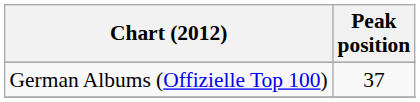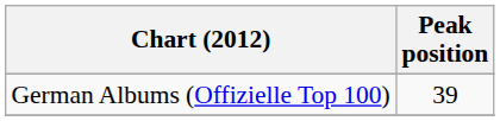German Albums (Offizielle Top 100) | Peak position: 37 -> 39
